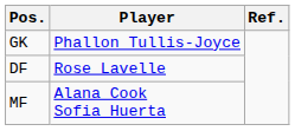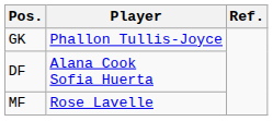DF | Player: Rose Lavelle -> Alana Cook Sofia Huerta
MF | Player: Alana Cook Sofia Huerta -> Rose Lavelle
